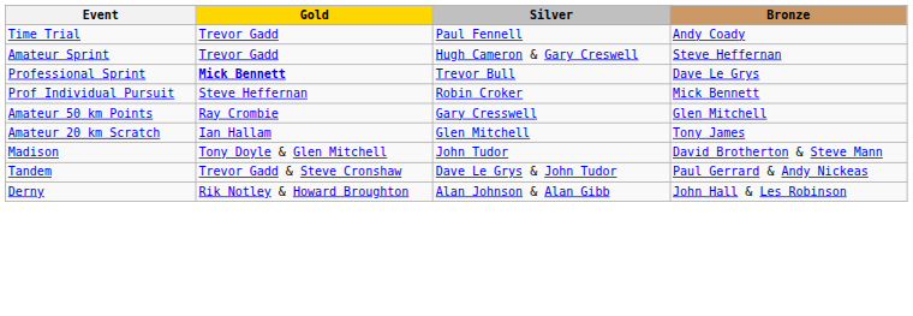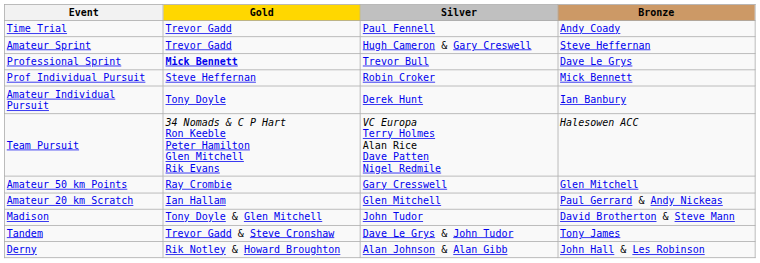+ row: Amateur Individual Pursuit | Tony Doyle | Derek Hunt | Ian Banbury
+ row: Team Pursuit | 34 Nomads & C P Hart Ron Keeble Peter Hamilton Glen Mitchell Rik Evans | VC Europa Terry Holmes Alan Rice Dave Patten Nigel Redmile | Halesowen ACC
Amateur 20 km Scratch | Bronze: Tony James -> Paul Gerrard & Andy Nickeas
Tandem | Bronze: Paul Gerrard & Andy Nickeas -> Tony James
